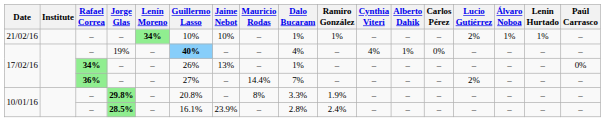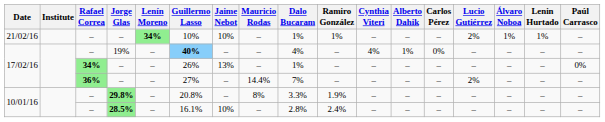28.5% | Jaime Nebot: 23.9% -> 10%
